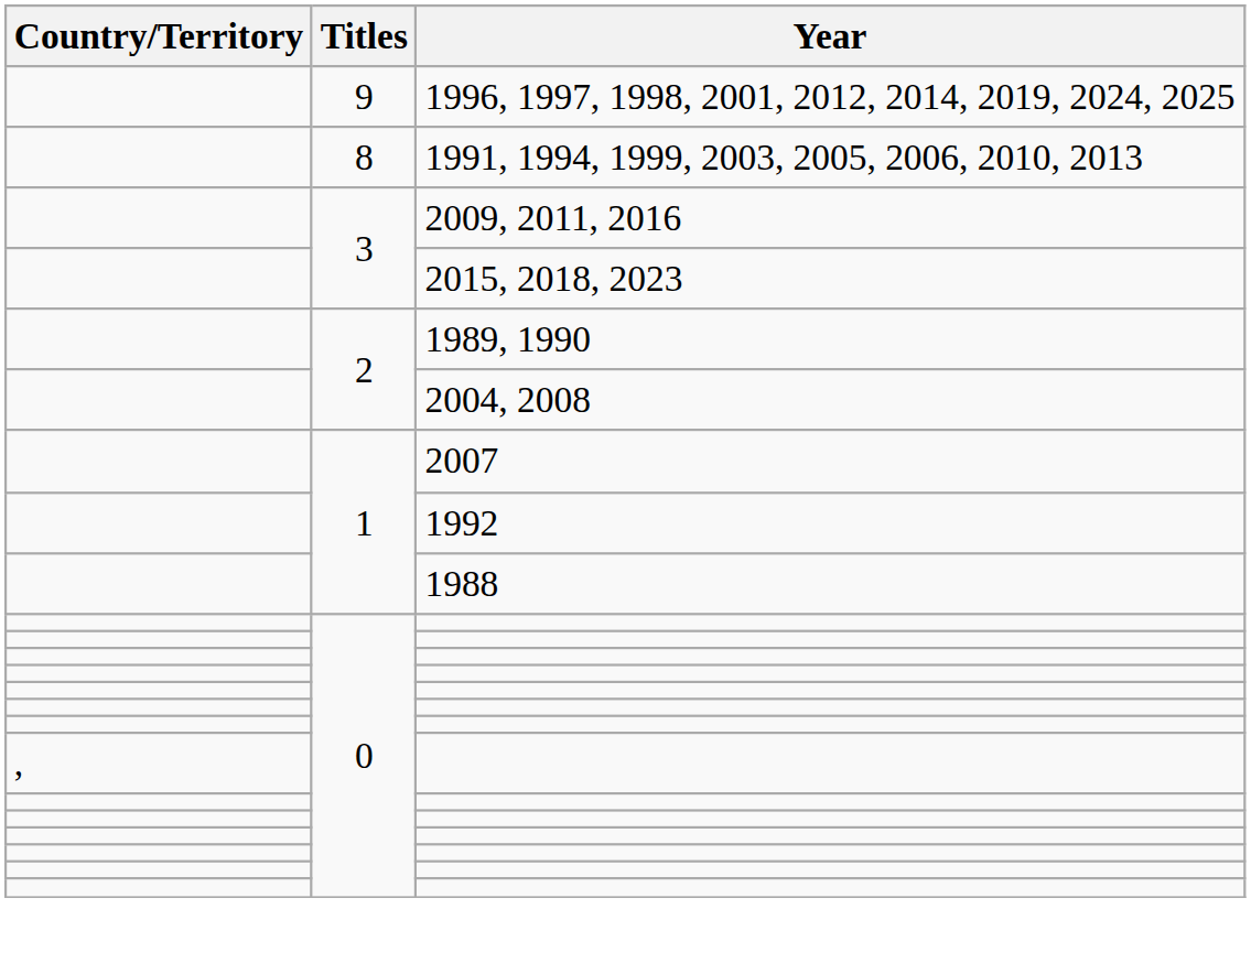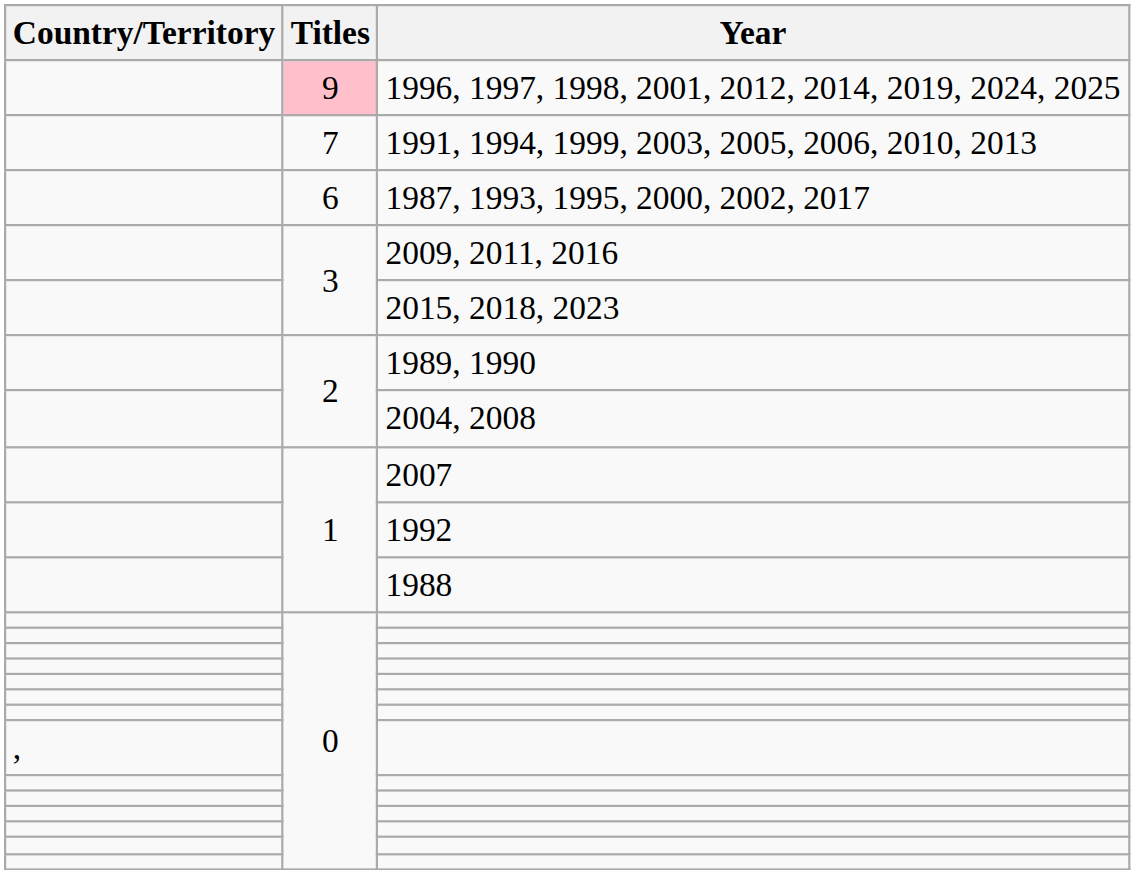1996, 1997, 1998, 2001, 2012, 2014, 2019, 2024, 2025 | Titles: no background -> pink background
1991, 1994, 1999, 2003, 2005, 2006, 2010, 2013 | Titles: 8 -> 7
+ row: 6 | 1987, 1993, 1995, 2000, 2002, 2017
